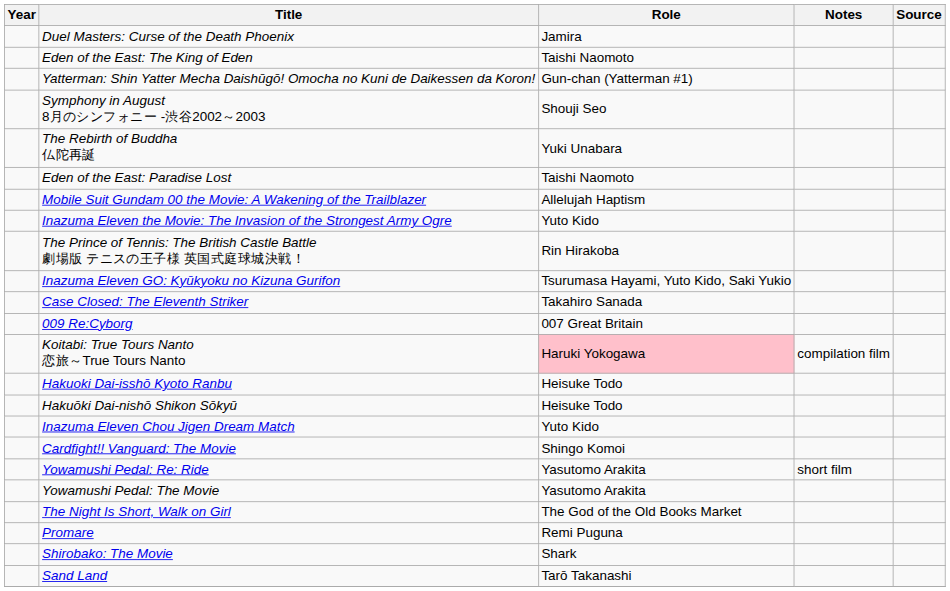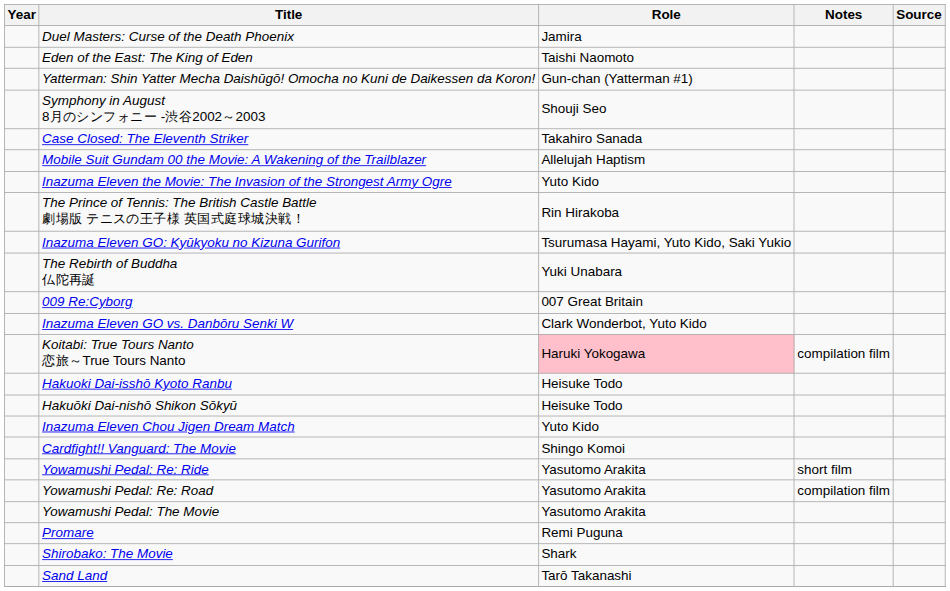rows swapped: The Rebirth of Buddha 仏陀再誕 <-> Case Closed: The Eleventh Striker
- row: Eden of the East: Paradise Lost | Taishi Naomoto
+ row: Inazuma Eleven GO vs. Danbōru Senki W | Clark Wonderbot, Yuto Kido
+ row: Yowamushi Pedal: Re: Road | Yasutomo Arakita | compilation film
- row: The Night Is Short, Walk on Girl | The God of the Old Books Market
